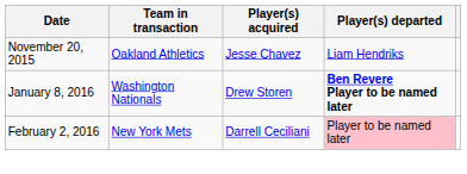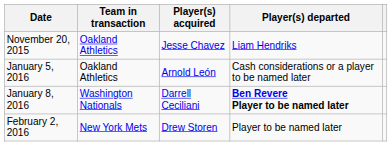+ row: January 5, 2016 | Oakland Athletics | Arnold León | Cash considerations or a player to be named later
January 8, 2016 | Player(s) acquired: Drew Storen -> Darrell Ceciliani
February 2, 2016 | Player(s) acquired: Darrell Ceciliani -> Drew Storen
February 2, 2016 | Player(s) departed: pink background -> no background
